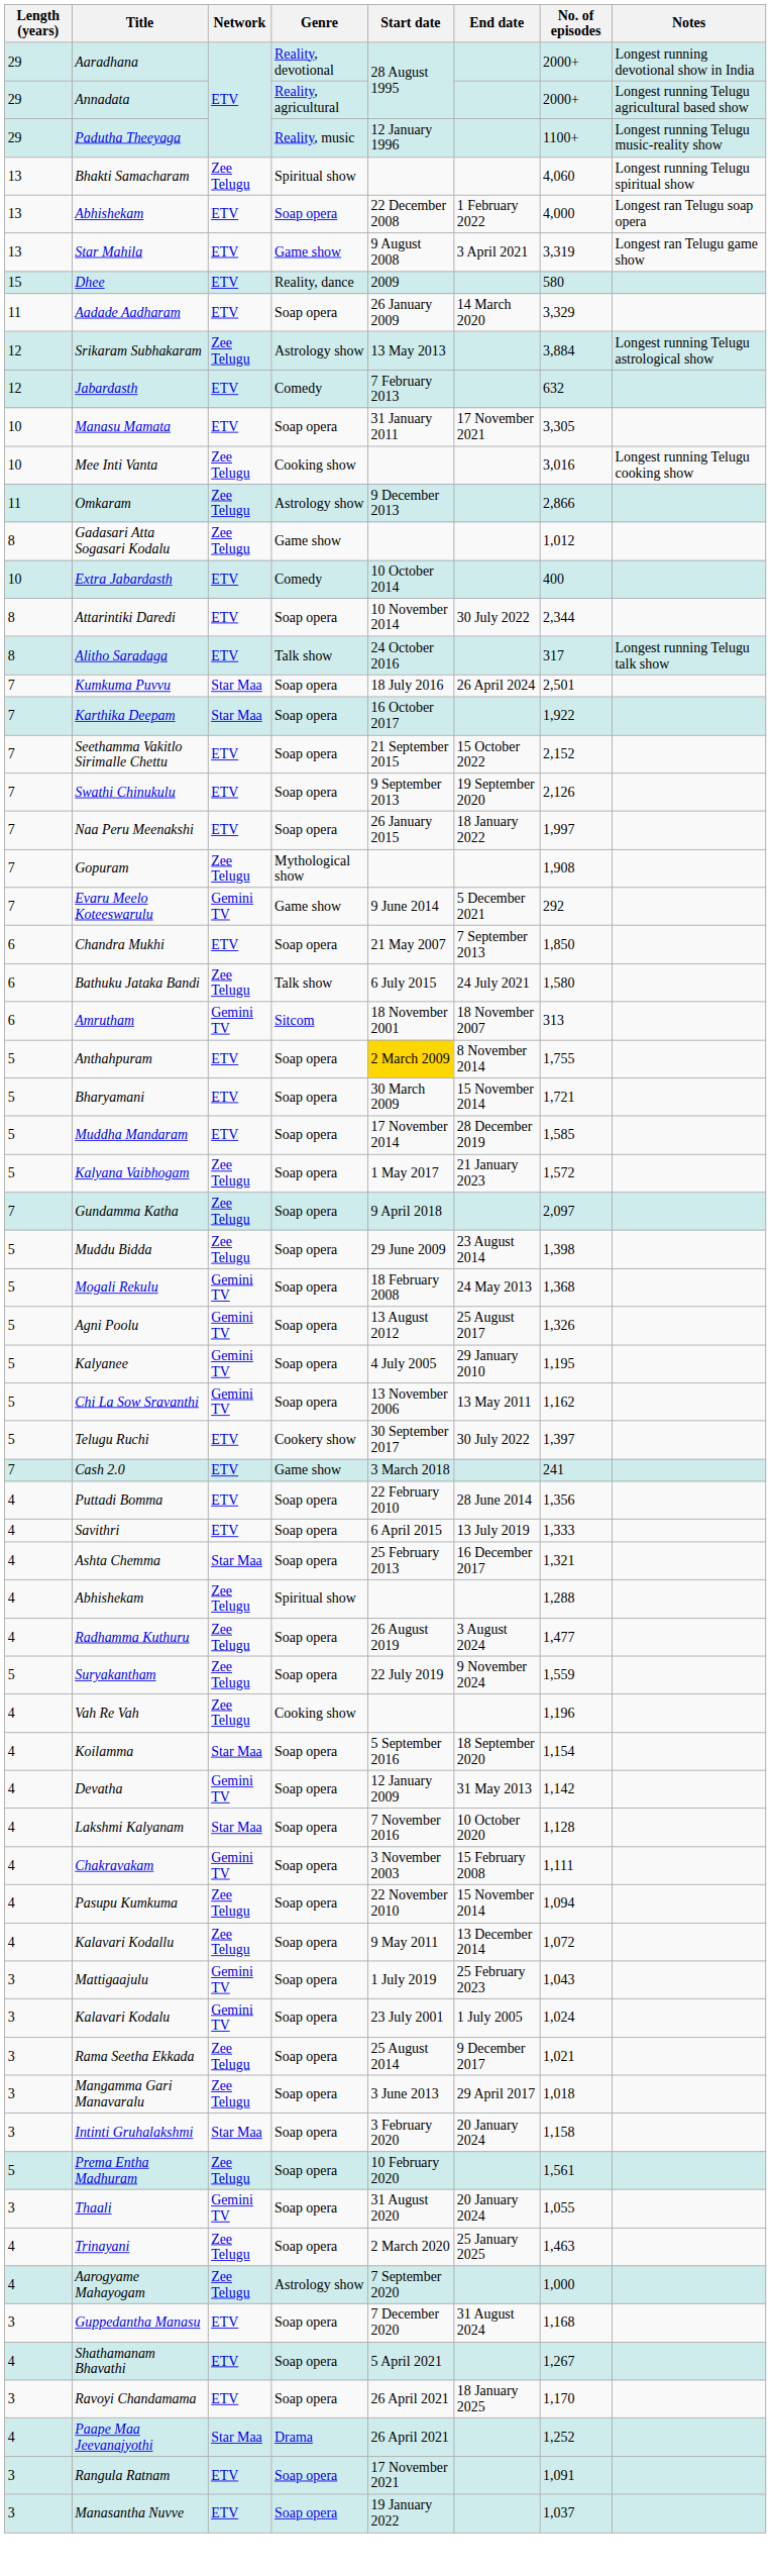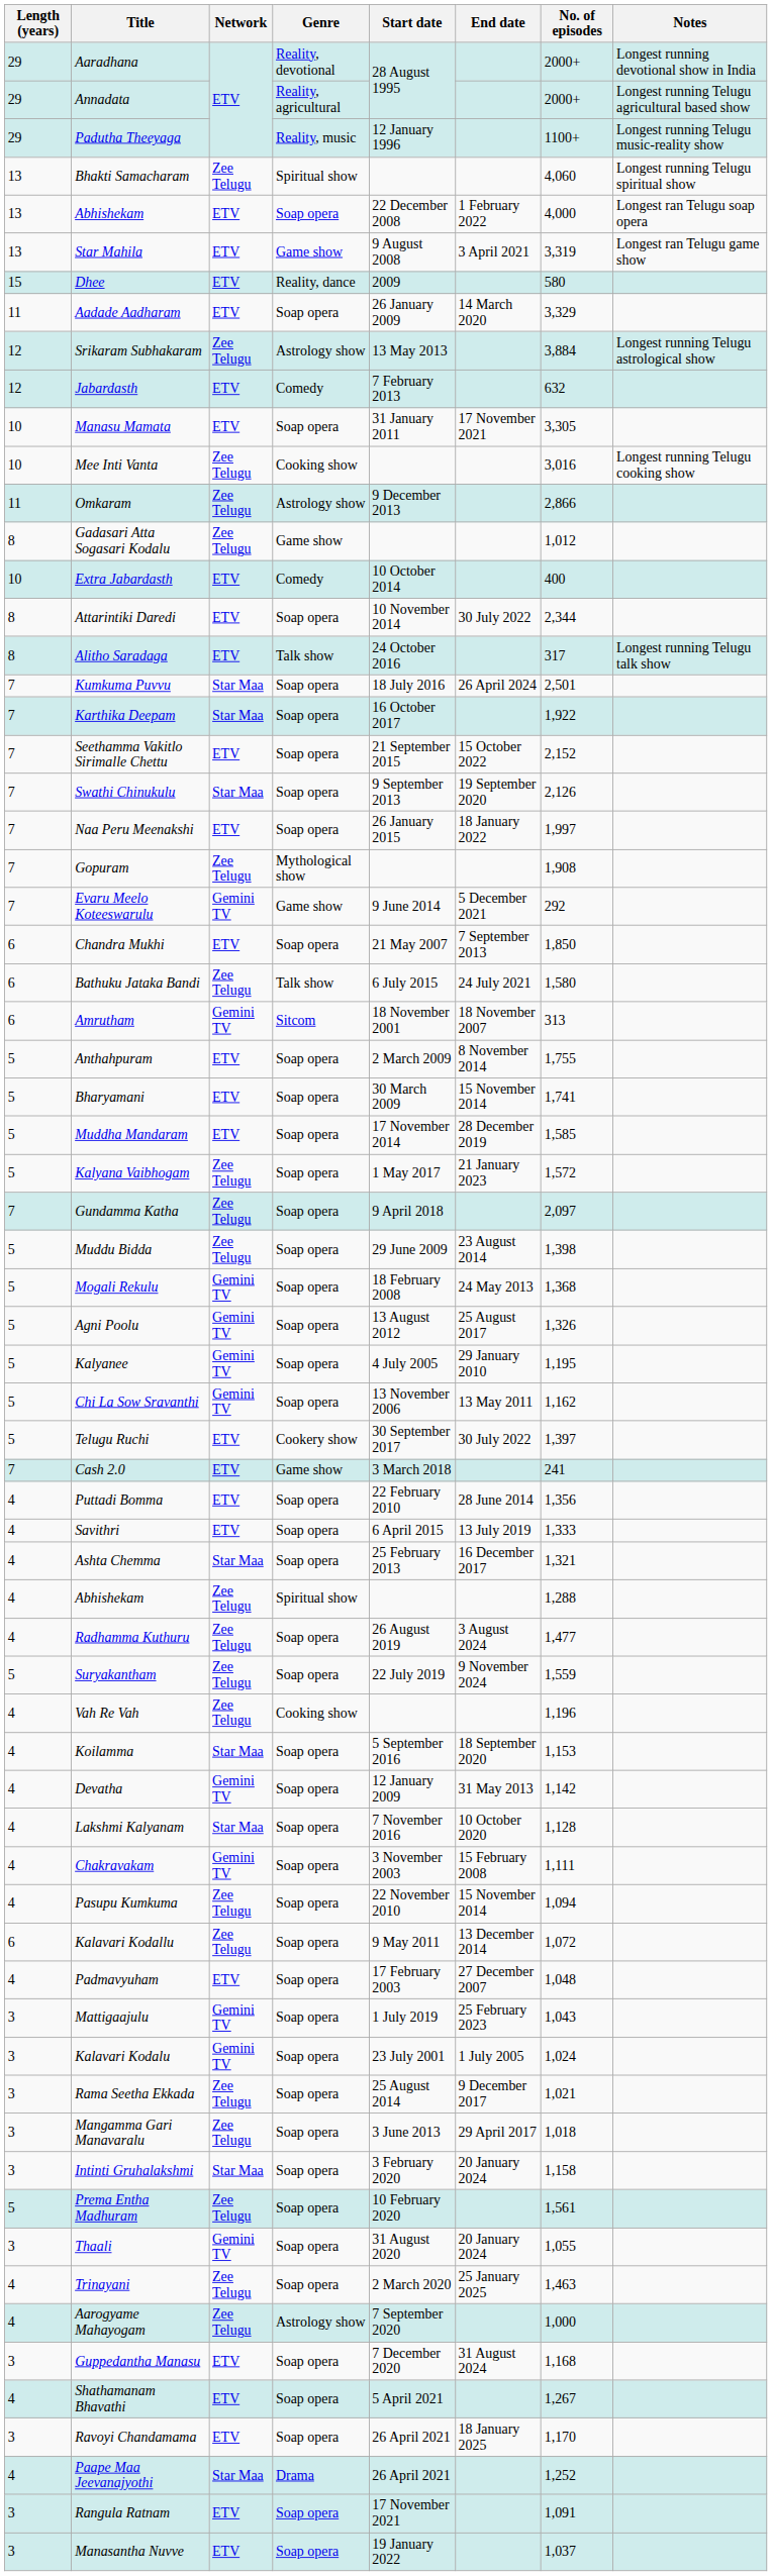Swathi Chinukulu | Network: ETV -> Star Maa
Anthahpuram | Start date: gold background -> no background
Bharyamani | No. of episodes: 1,721 -> 1,741
Koilamma | No. of episodes: 1,154 -> 1,153
Kalavari Kodallu | Length (years): 4 -> 6
+ row: 4 | Padmavyuham | ETV | Soap opera | 17 February 2003 | 27 December 2007 | 1,048
